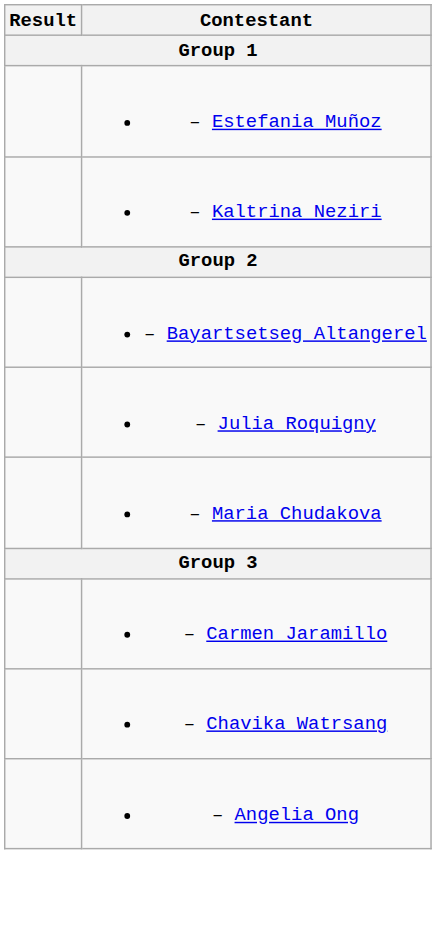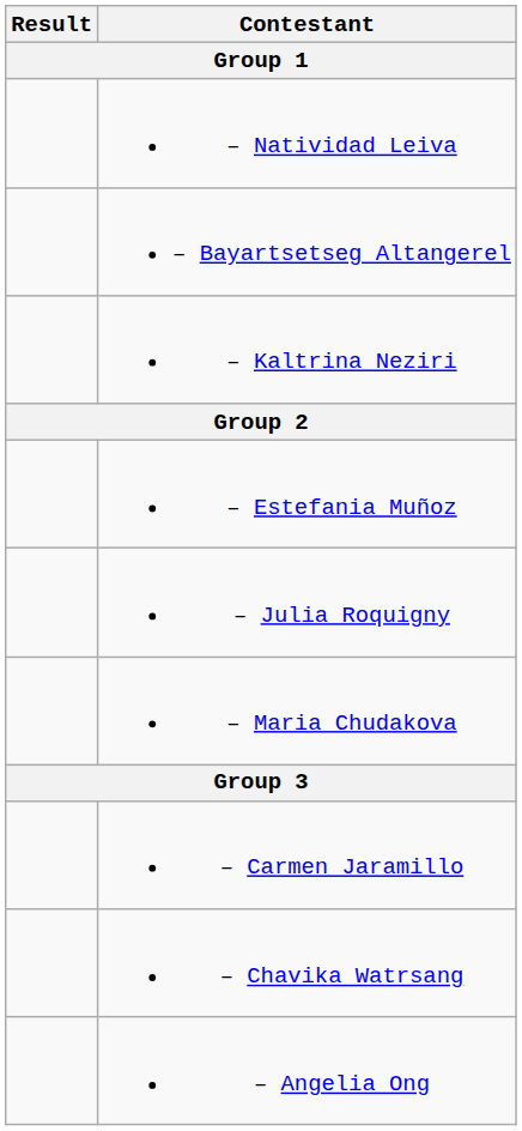+ row: – Natividad Leiva
rows swapped: – Estefania Muñoz <-> – Bayartsetseg Altangerel
